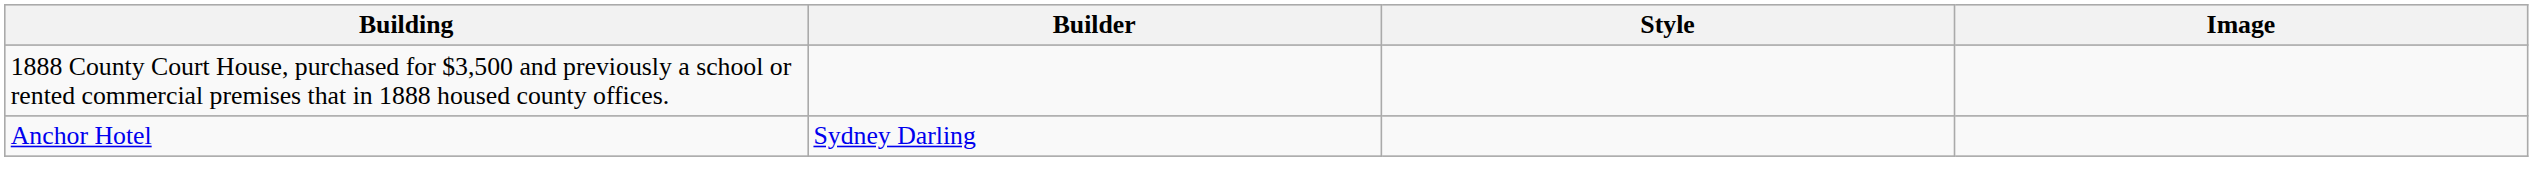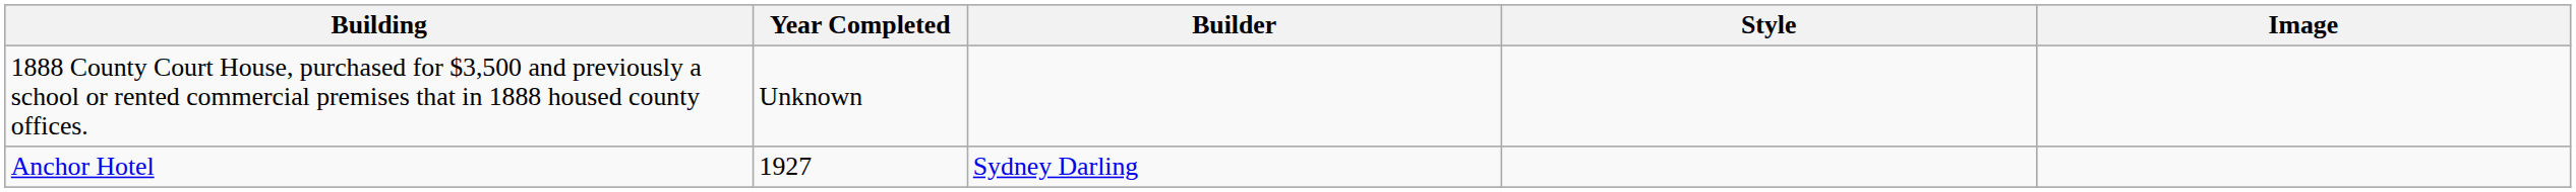+ column: Year Completed | Unknown | 1927
